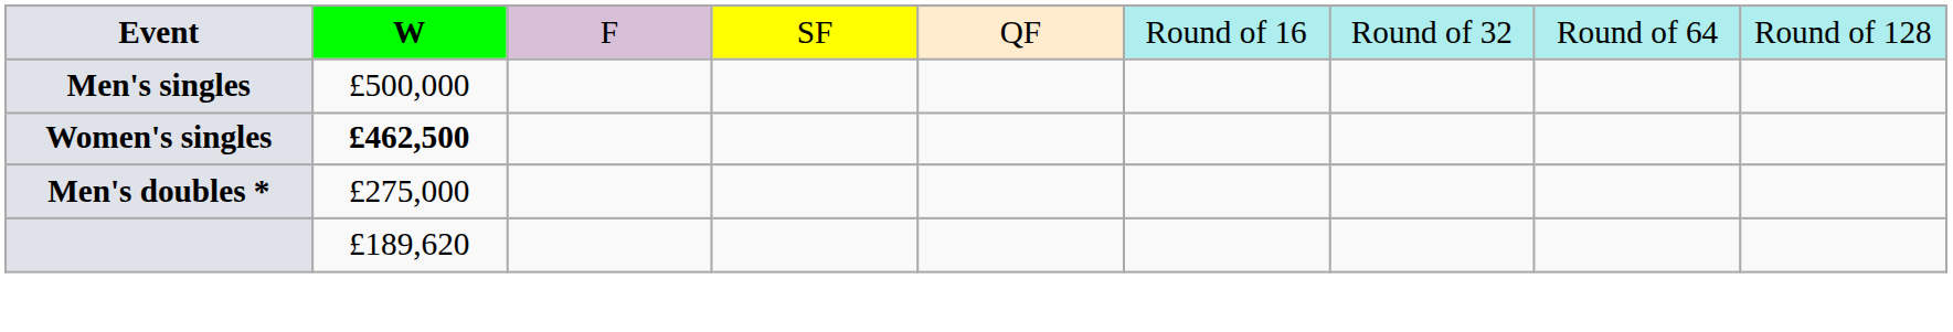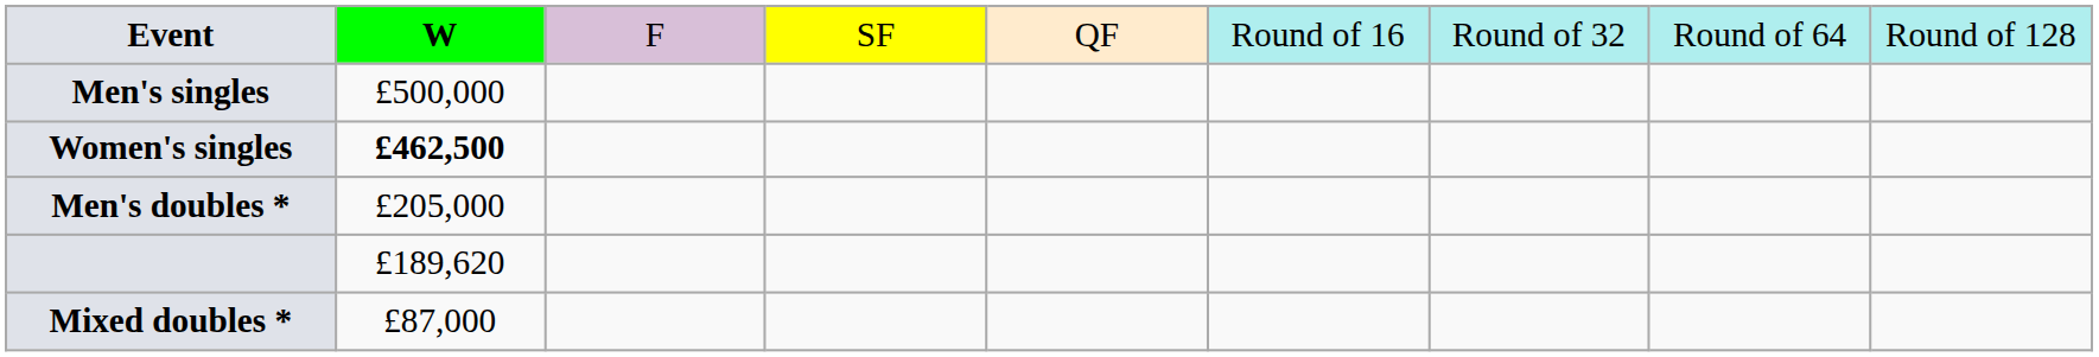Men's doubles * | column 2: £275,000 -> £205,000
+ row: Mixed doubles * | £87,000
